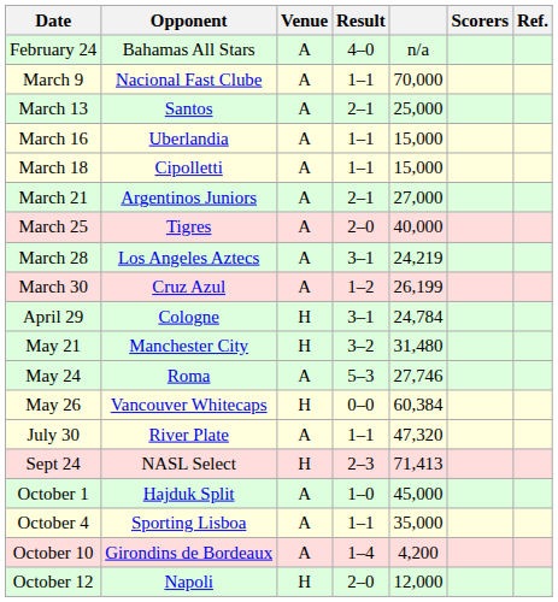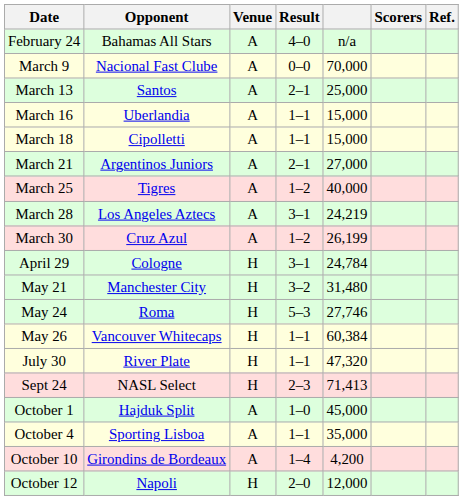March 9 | Result: 1–1 -> 0–0
March 25 | Result: 2–0 -> 1–2
May 24 | Venue: A -> H
May 26 | Result: 0–0 -> 1–1
July 30 | Venue: A -> H
